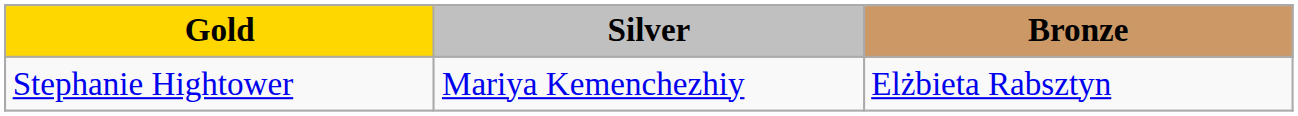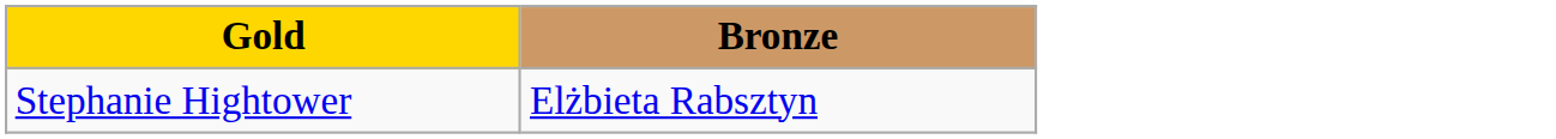- column: Silver | Mariya Kemenchezhiy
